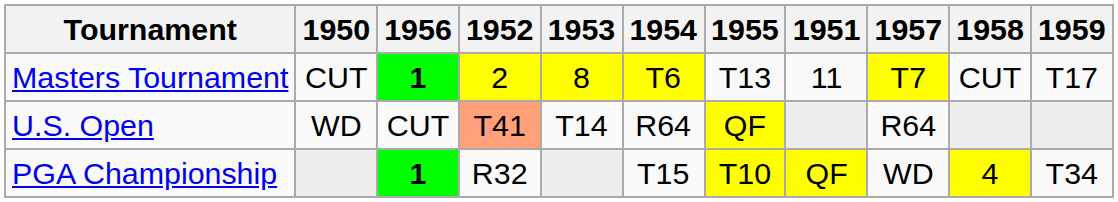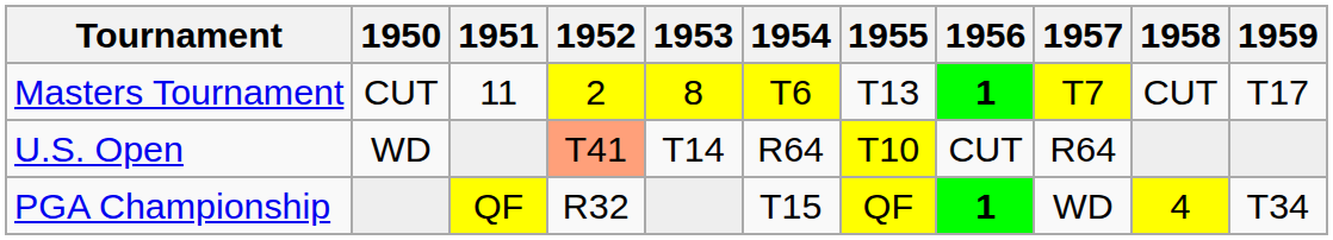columns swapped: 1951 <-> 1956
U.S. Open | 1955: QF -> T10
PGA Championship | 1955: T10 -> QF
